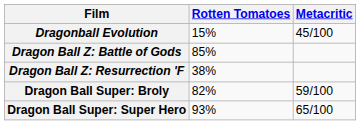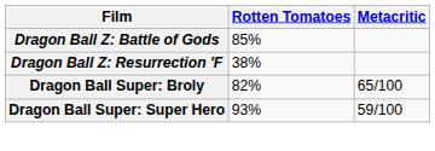- row: Dragonball Evolution | 15% | 45/100
Dragon Ball Super: Broly | Metacritic: 59/100 -> 65/100
Dragon Ball Super: Super Hero | Metacritic: 65/100 -> 59/100
